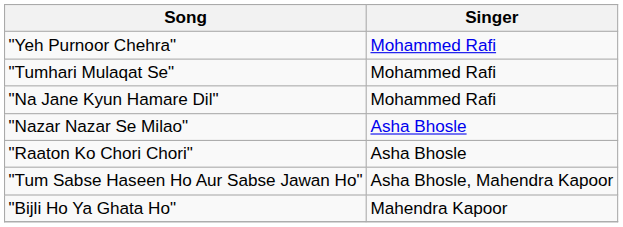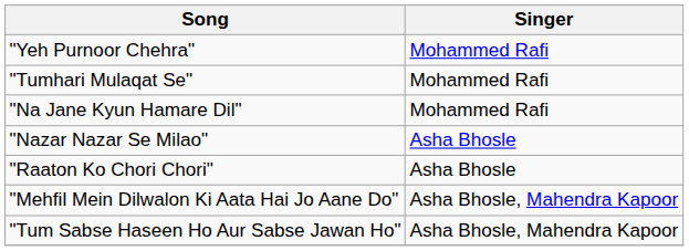+ row: "Mehfil Mein Dilwalon Ki Aata Hai Jo Aane Do" | Asha Bhosle, Mahendra Kapoor
- row: "Bijli Ho Ya Ghata Ho" | Mahendra Kapoor
